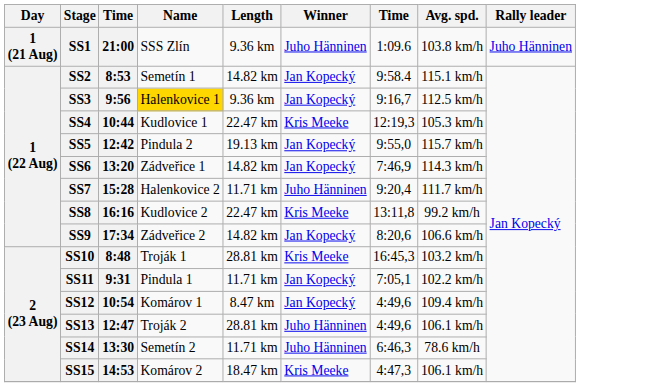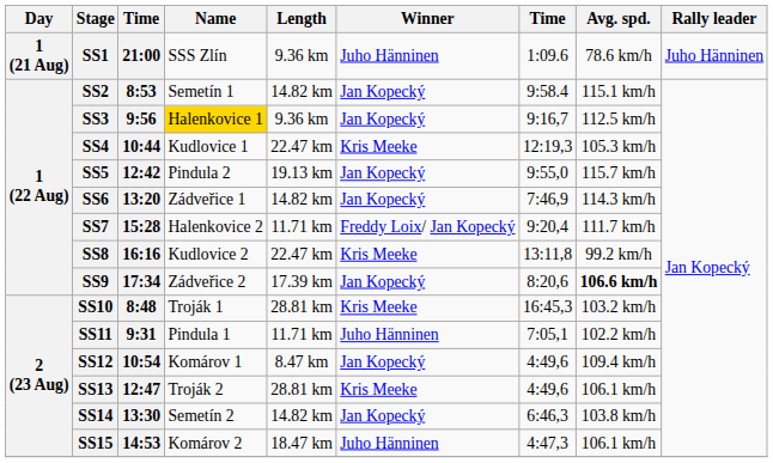SS1 | Avg. spd.: 103.8 km/h -> 78.6 km/h
SS7 | Winner: Juho Hänninen -> Freddy Loix/ Jan Kopecký
SS9 | Length: 14.82 km -> 17.39 km
SS9 | Avg. spd.: normal -> bold
SS11 | Winner: Jan Kopecký -> Juho Hänninen
SS13 | Winner: Juho Hänninen -> Kris Meeke
SS14 | Length: 11.71 km -> 14.82 km
SS14 | Winner: Juho Hänninen -> Jan Kopecký
SS14 | Avg. spd.: 78.6 km/h -> 103.8 km/h
SS15 | Winner: Kris Meeke -> Juho Hänninen
